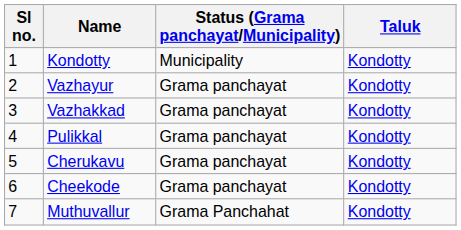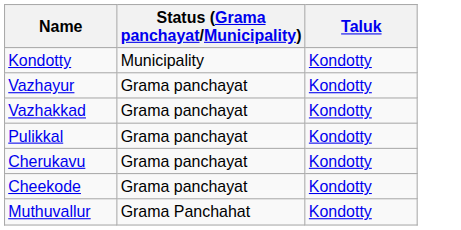- column: Sl no. | 1 | 2 | 3 | 4 | 5 | 6 | 7
